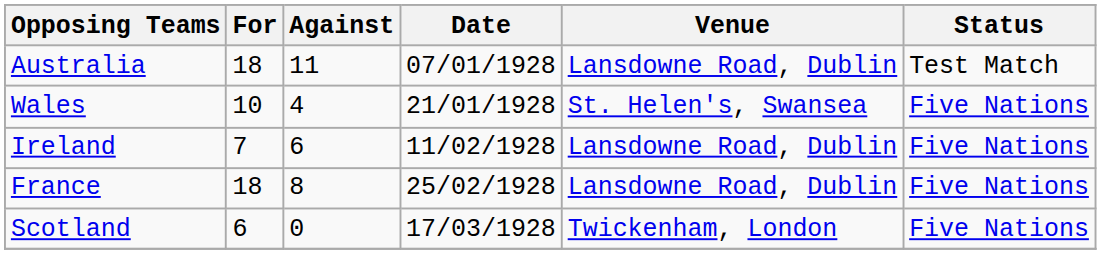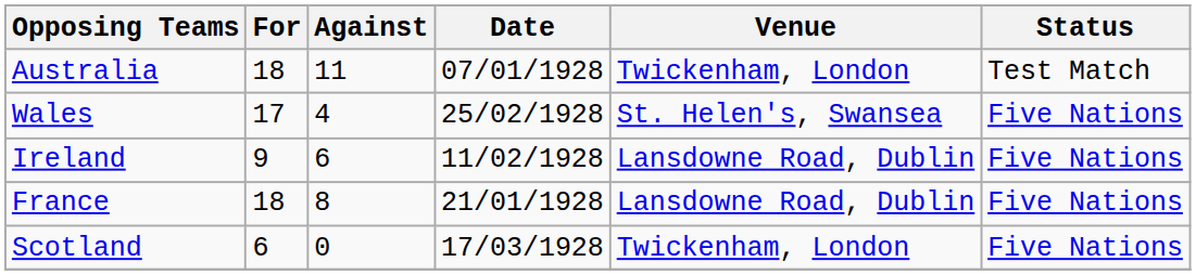Australia | Venue: Lansdowne Road, Dublin -> Twickenham, London
Wales | For: 10 -> 17
Wales | Date: 21/01/1928 -> 25/02/1928
Ireland | For: 7 -> 9
France | Date: 25/02/1928 -> 21/01/1928
